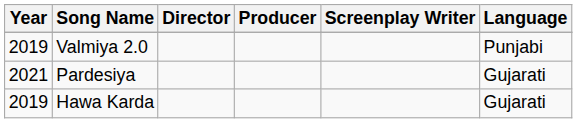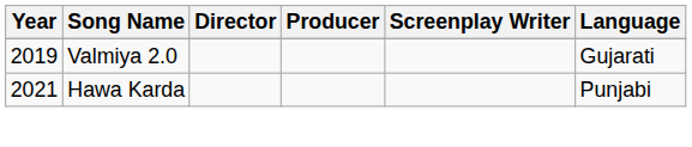Valmiya 2.0 | Language: Punjabi -> Gujarati
- row: 2021 | Pardesiya | Gujarati
Hawa Karda | Year: 2019 -> 2021
Hawa Karda | Language: Gujarati -> Punjabi
